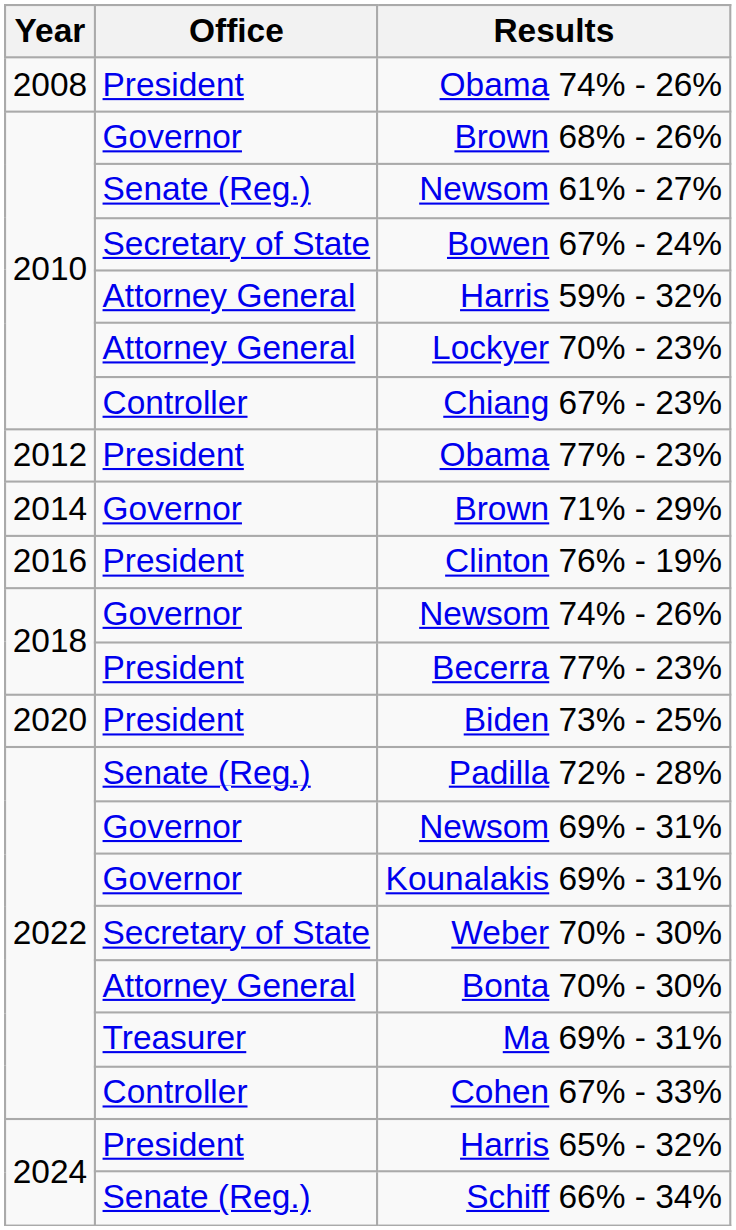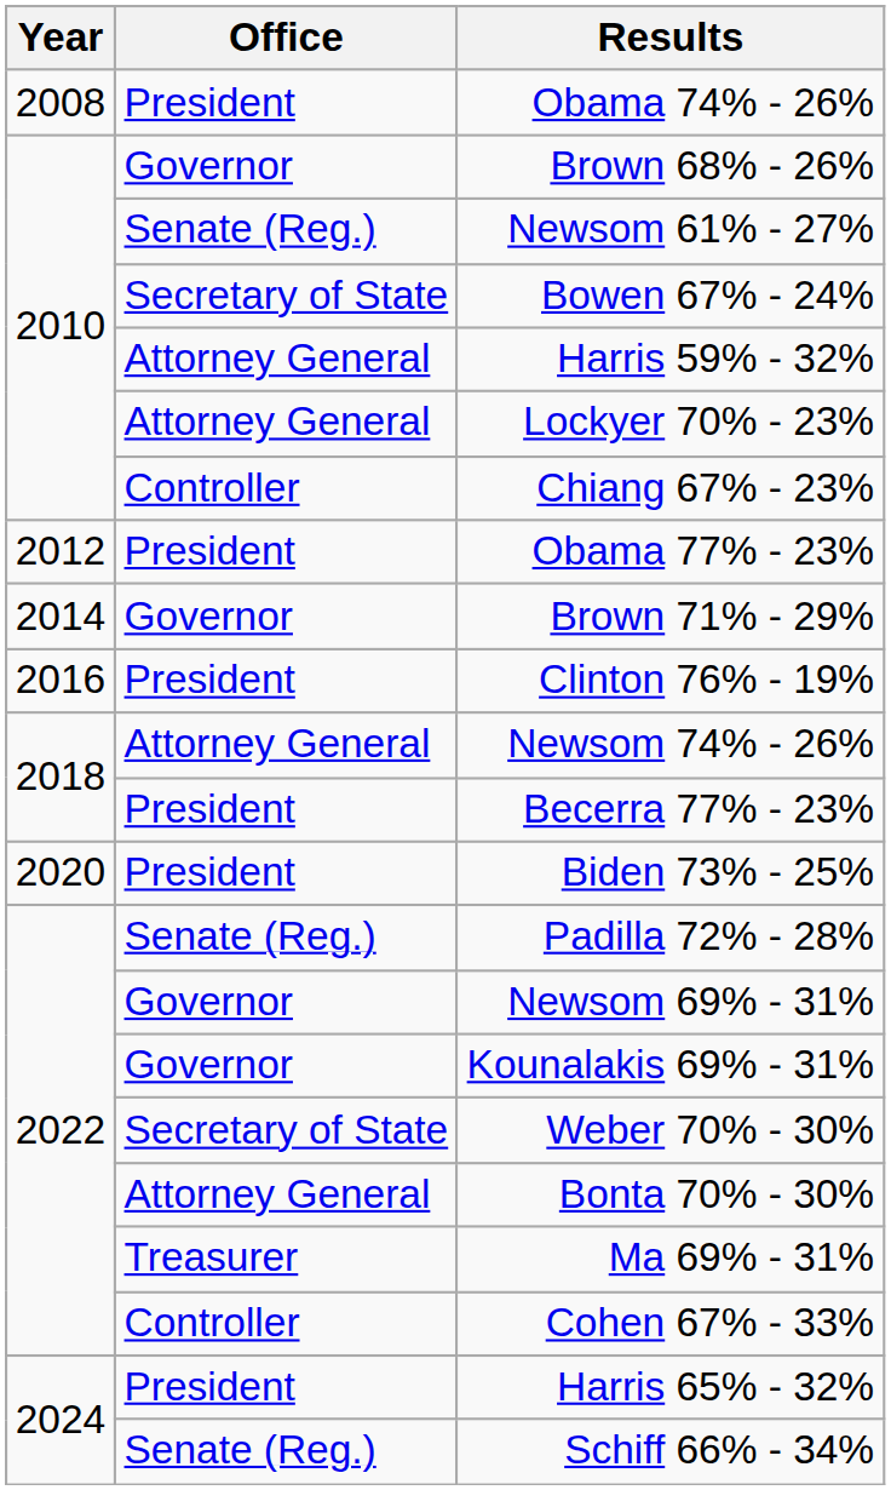Newsom 74% - 26% | Office: Governor -> Attorney General
